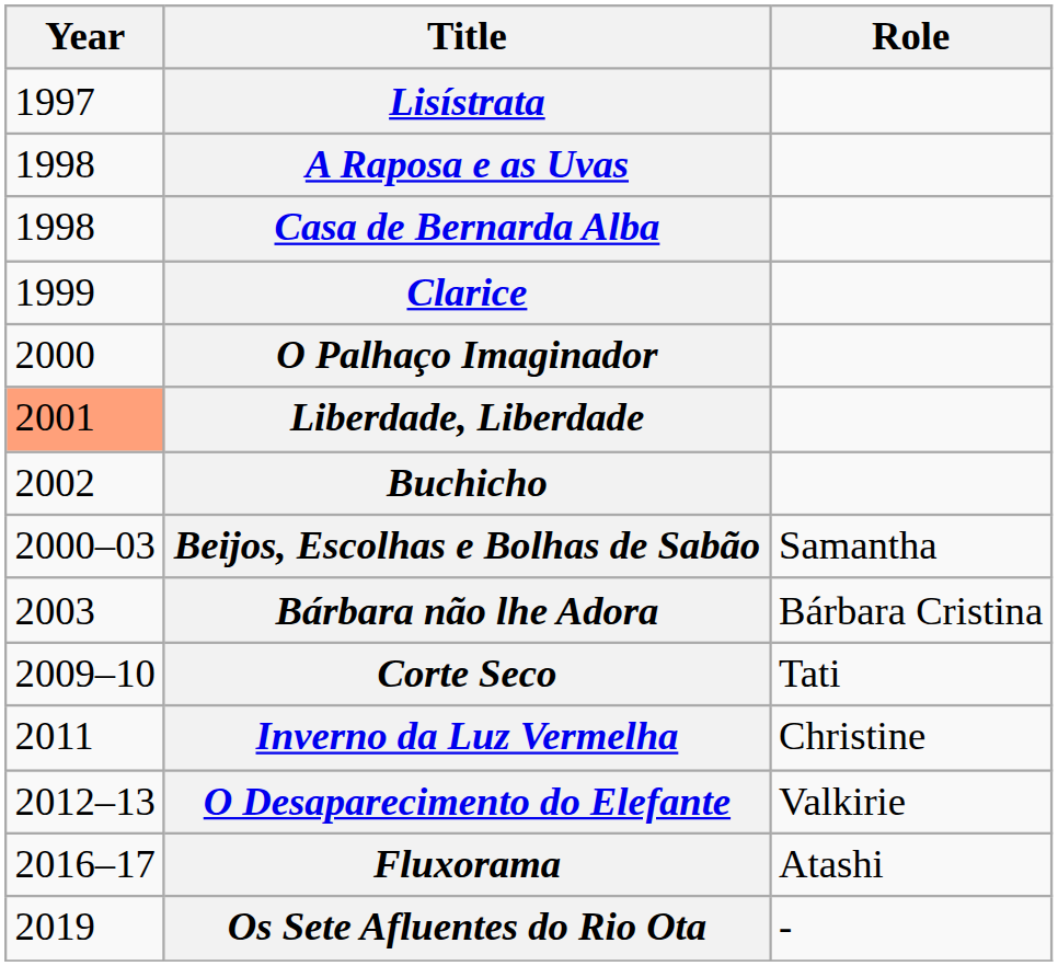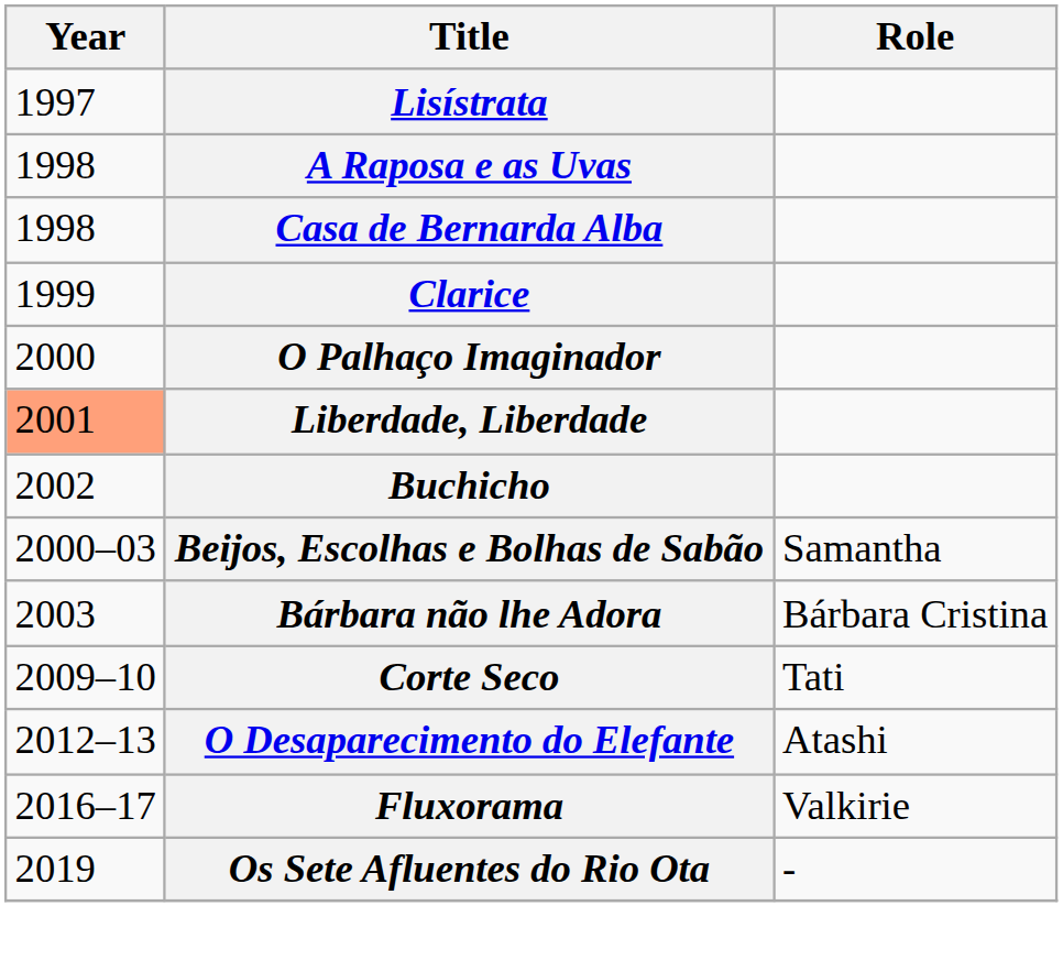- row: 2011 | Inverno da Luz Vermelha | Christine
O Desaparecimento do Elefante | Role: Valkirie -> Atashi
Fluxorama | Role: Atashi -> Valkirie
